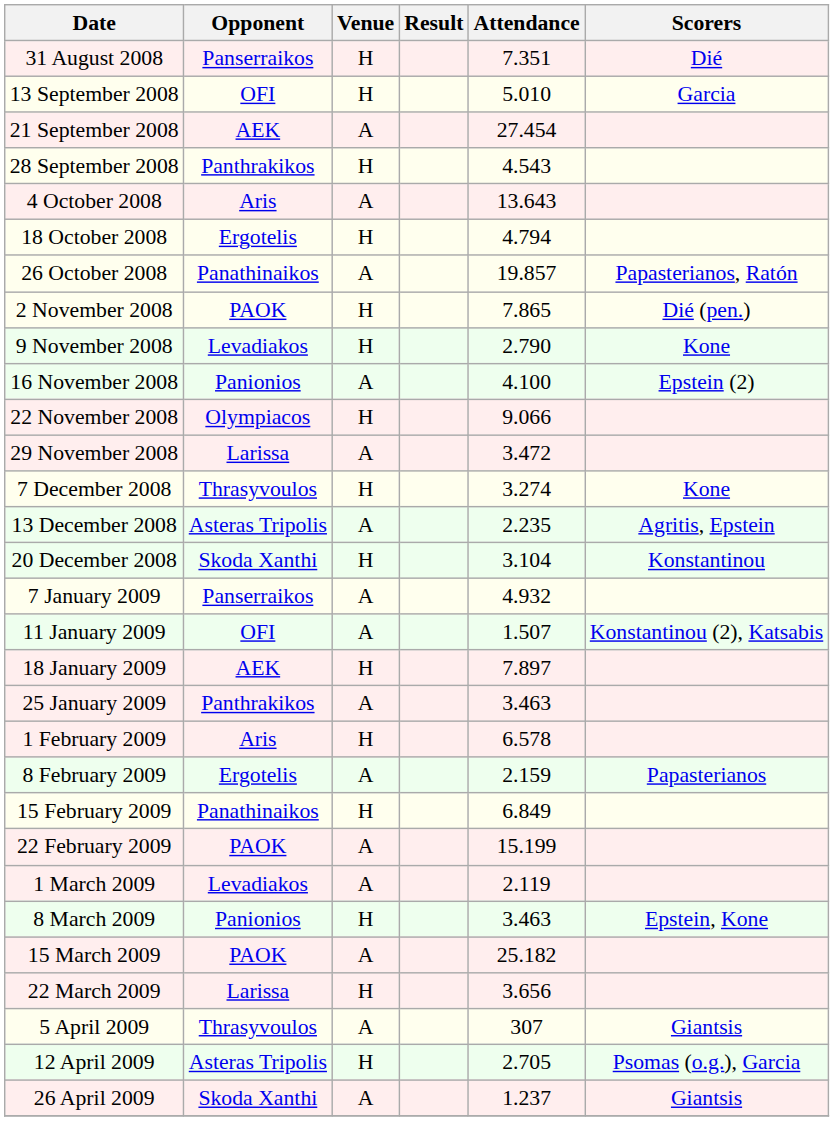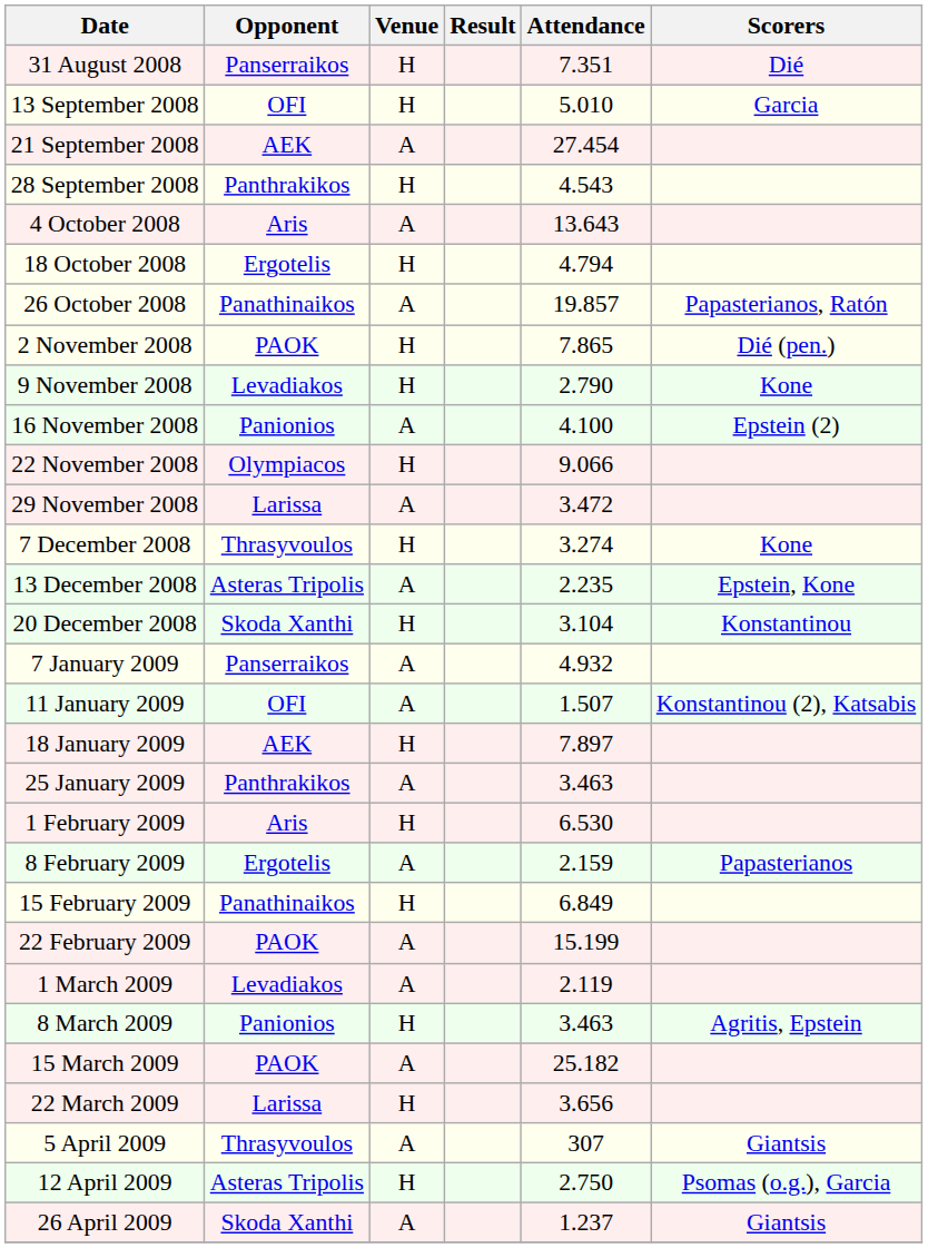13 December 2008 | Scorers: Agritis, Epstein -> Epstein, Kone
1 February 2009 | Attendance: 6.578 -> 6.530
8 March 2009 | Scorers: Epstein, Kone -> Agritis, Epstein
12 April 2009 | Attendance: 2.705 -> 2.750
